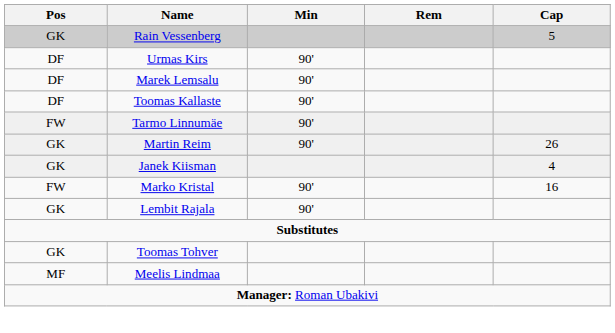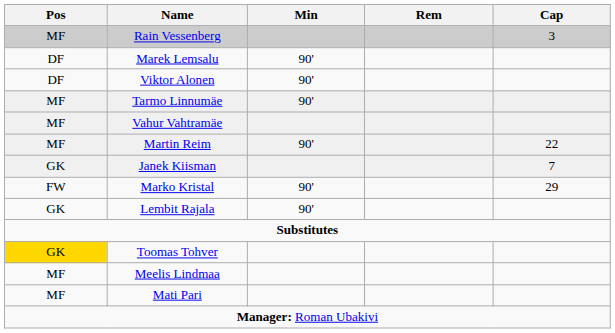Rain Vessenberg | Pos: GK -> MF
Rain Vessenberg | Cap: 5 -> 3
- row: DF | Urmas Kirs | 90'
- row: DF | Toomas Kallaste | 90'
+ row: DF | Viktor Alonen | 90'
Tarmo Linnumäe | Pos: FW -> MF
+ row: MF | Vahur Vahtramäe
Martin Reim | Pos: GK -> MF
Martin Reim | Cap: 26 -> 22
Janek Kiisman | Cap: 4 -> 7
Marko Kristal | Cap: 16 -> 29
Toomas Tohver | Pos: no background -> gold background
+ row: MF | Mati Pari
